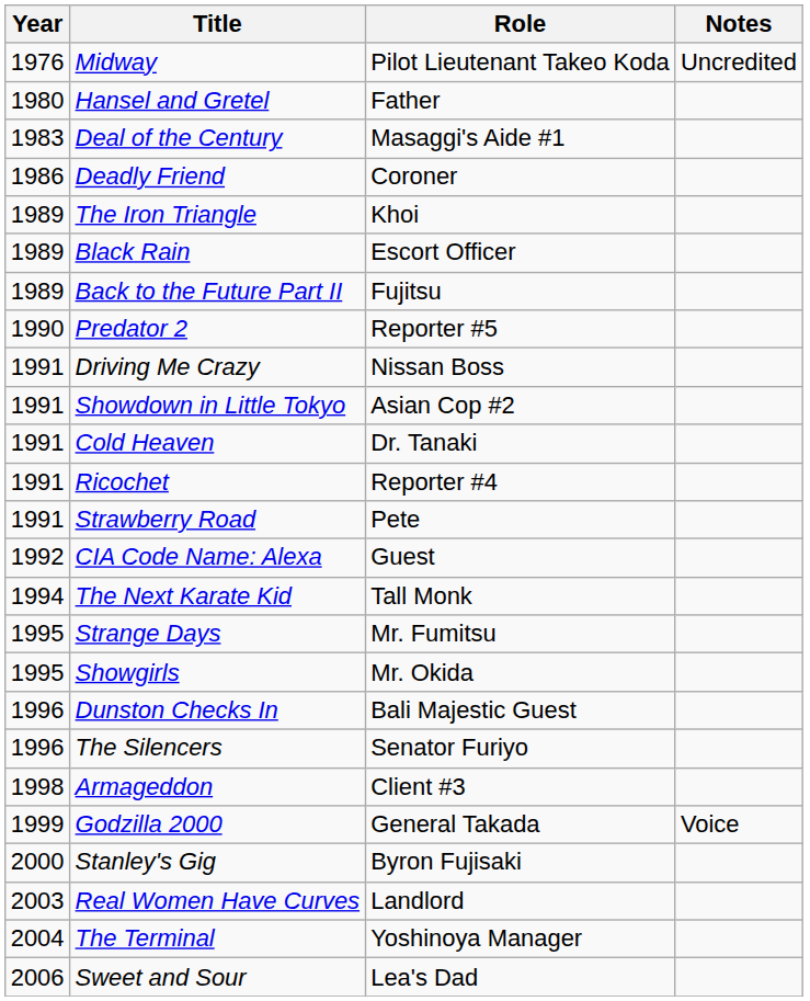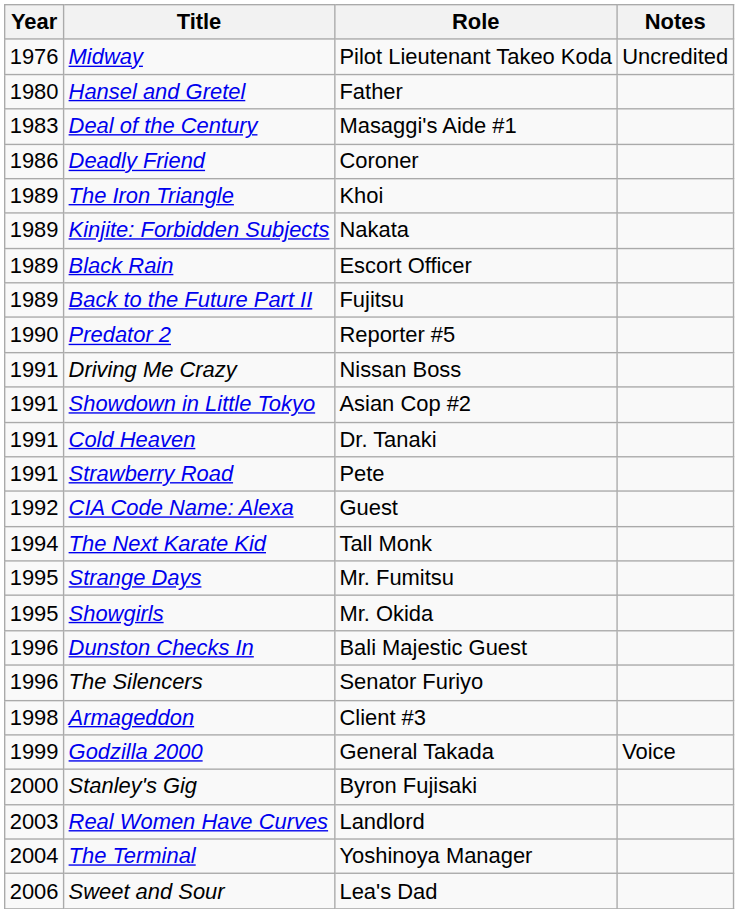+ row: 1989 | Kinjite: Forbidden Subjects | Nakata
- row: 1991 | Ricochet | Reporter #4
